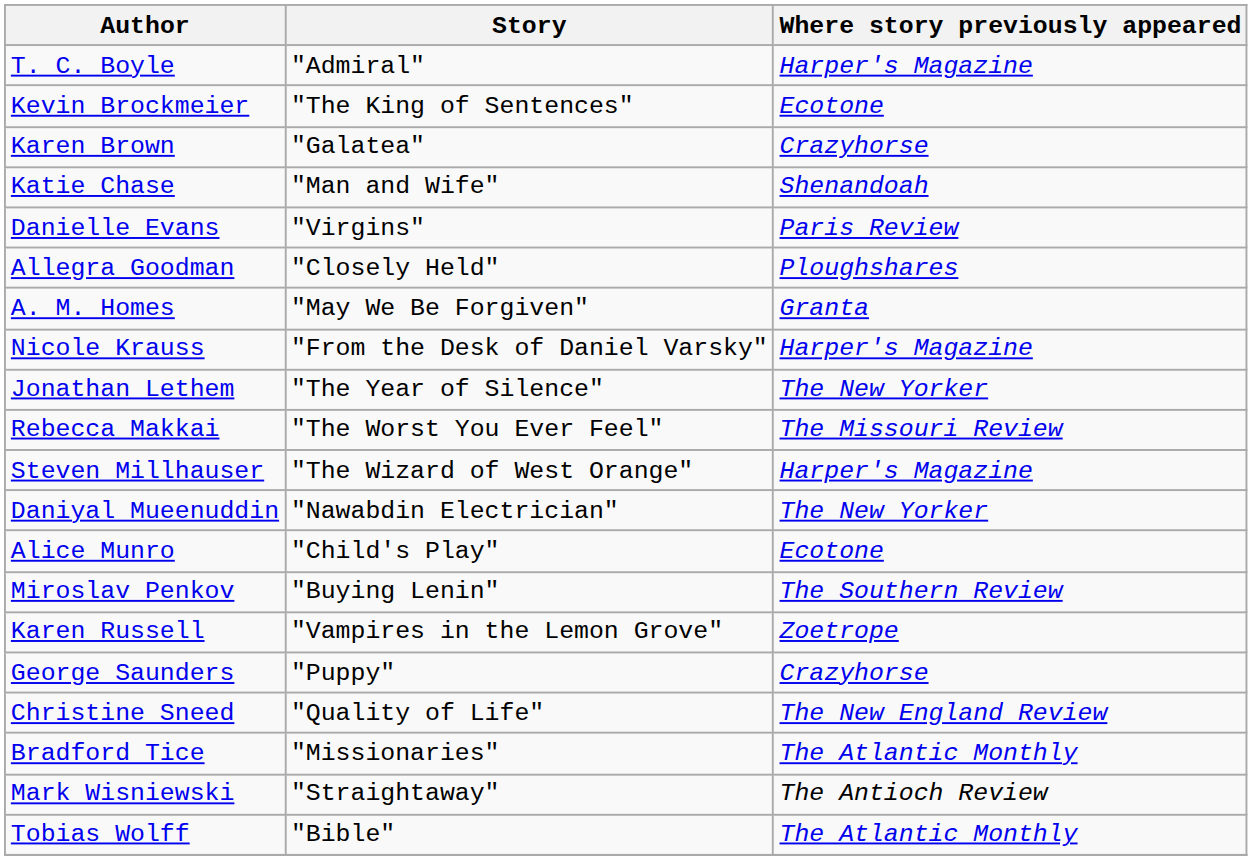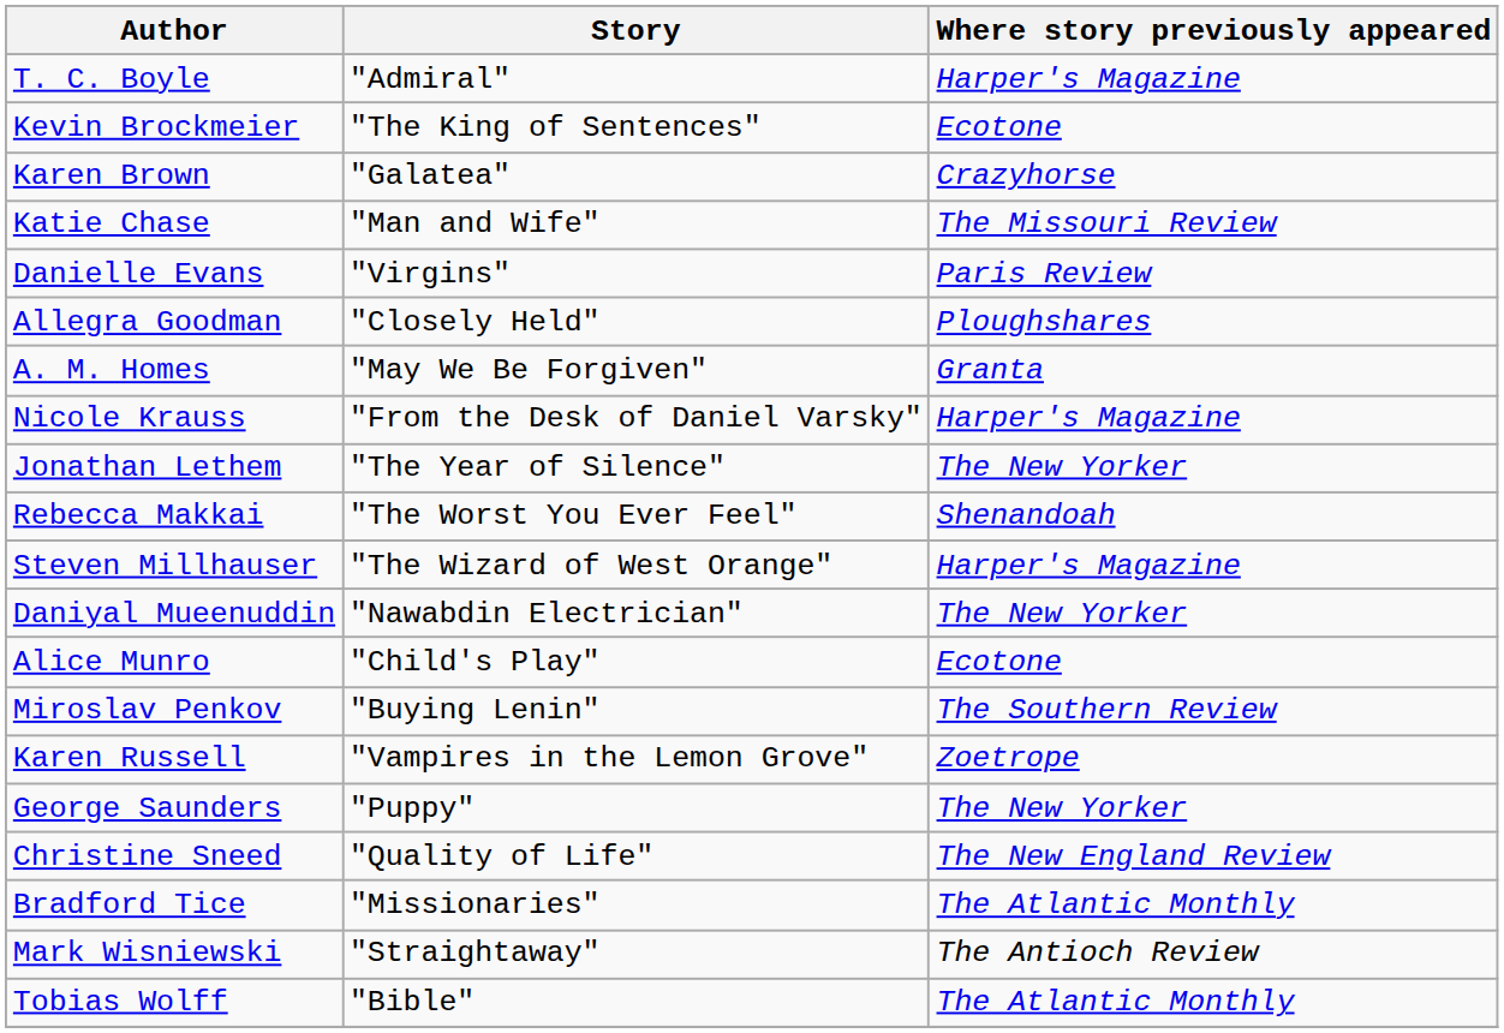Katie Chase | Where story previously appeared: Shenandoah -> The Missouri Review
Rebecca Makkai | Where story previously appeared: The Missouri Review -> Shenandoah
George Saunders | Where story previously appeared: Crazyhorse -> The New Yorker
